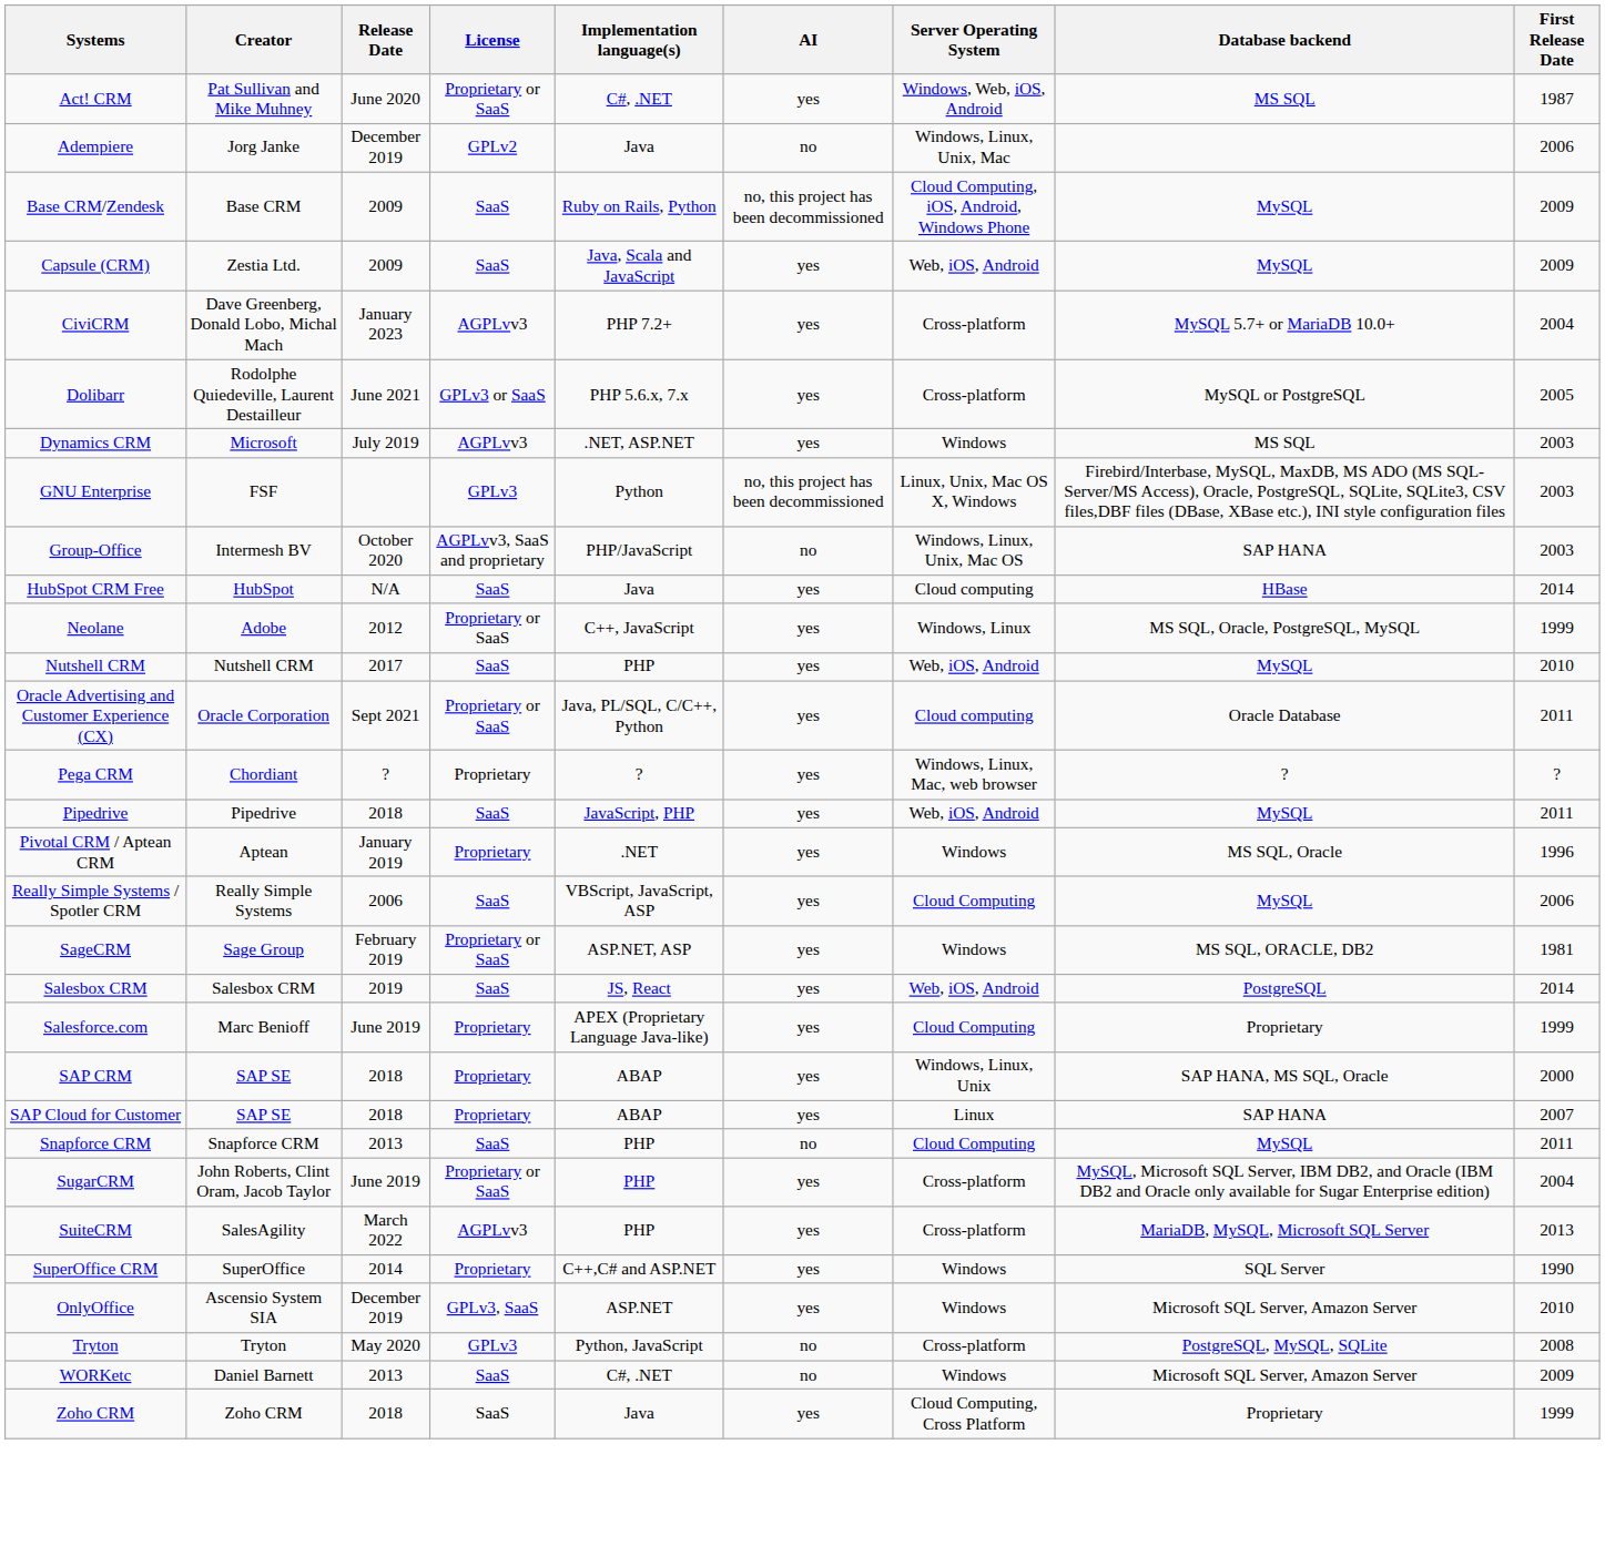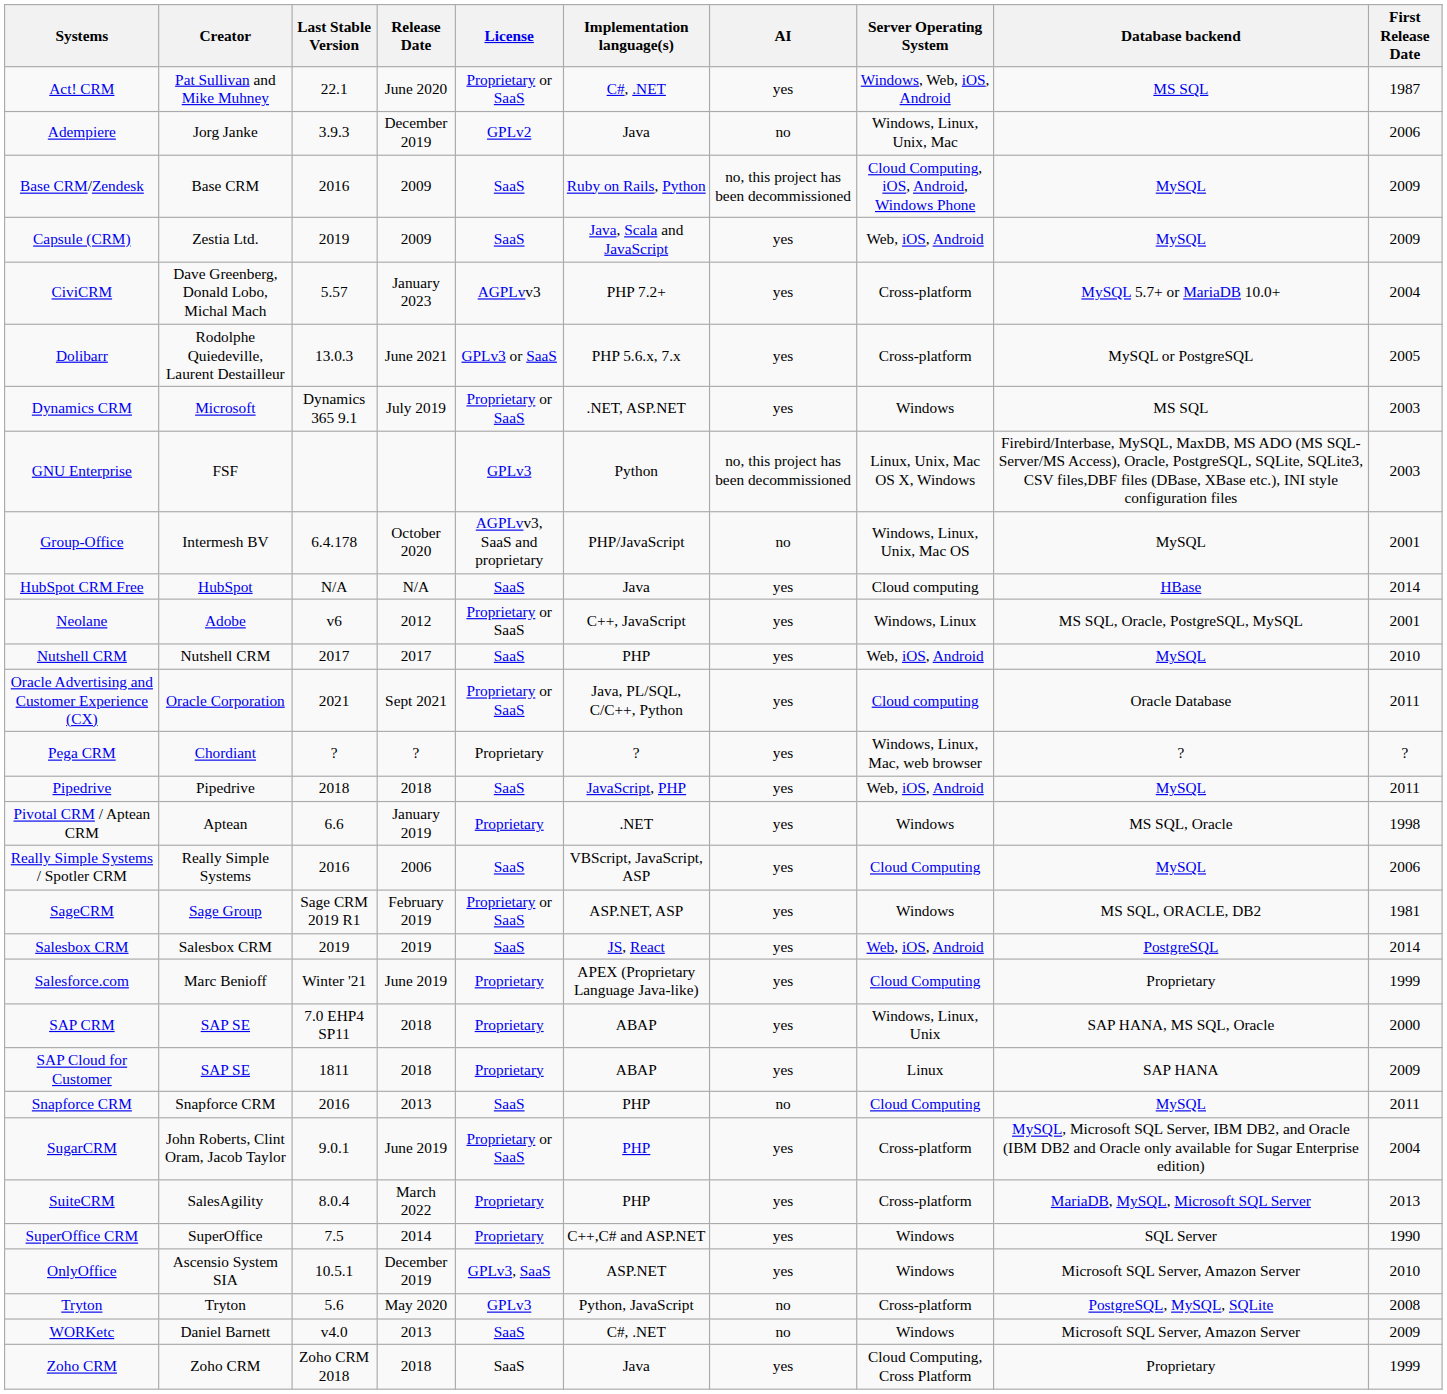+ column: Last Stable Version | 22.1 | 3.9.3 | 2016 | 2019 | 5.57 | 13.0.3 | Dynamics 365 9.1 | 6.4.178 | N/A | v6 | 2017 | 2021 | ? | 2018 | 6.6 | 2016 | Sage CRM 2019 R1 | 2019 | Winter '21 | 7.0 EHP4 SP11 | 1811 | 2016 | 9.0.1 | 8.0.4 | 7.5 | 10.5.1 | 5.6 | v4.0 | Zoho CRM 2018
Dynamics CRM | License: AGPLvv3 -> Proprietary or SaaS
Group-Office | Database backend: SAP HANA -> MySQL
Group-Office | First Release Date: 2003 -> 2001
Neolane | First Release Date: 1999 -> 2001
Pivotal CRM / Aptean CRM | First Release Date: 1996 -> 1998
SAP Cloud for Customer | First Release Date: 2007 -> 2009
SuiteCRM | License: AGPLvv3 -> Proprietary
